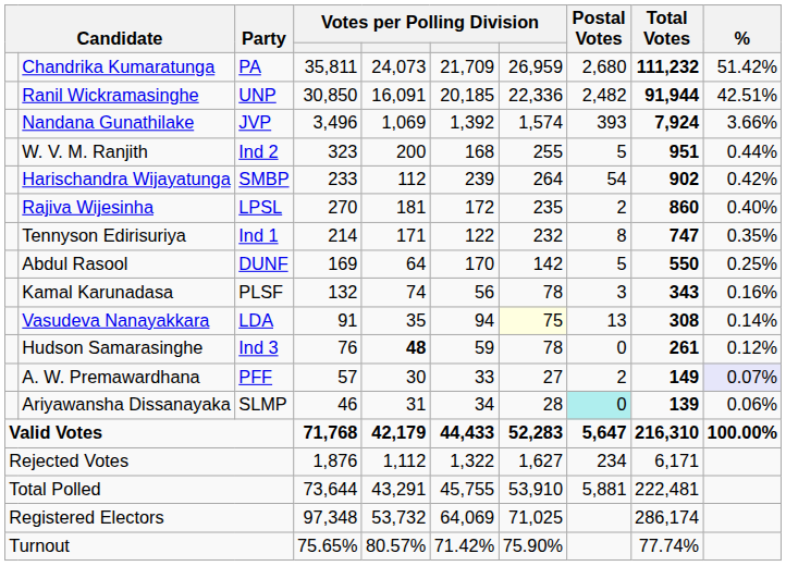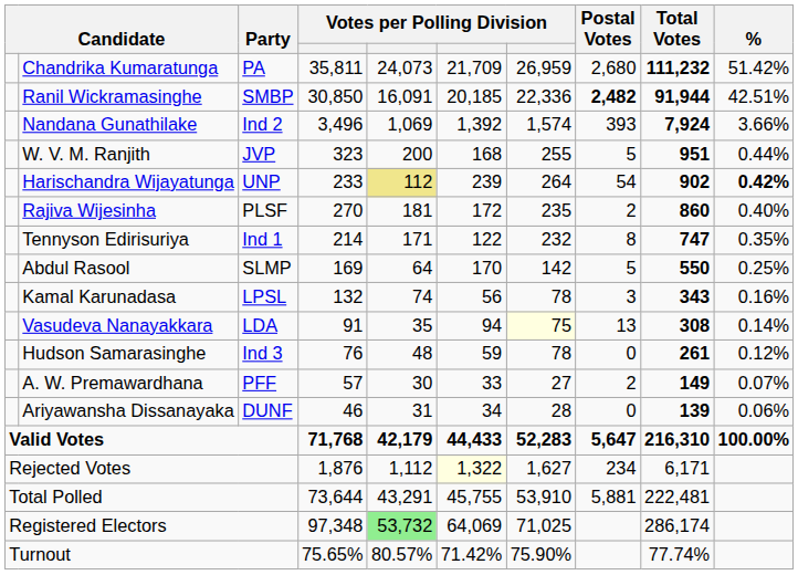Ranil Wickramasinghe | Party: UNP -> SMBP
Ranil Wickramasinghe | Postal Votes: normal -> bold
Nandana Gunathilake | Party: JVP -> Ind 2
W. V. M. Ranjith | Party: Ind 2 -> JVP
Harischandra Wijayatunga | Party: SMBP -> UNP
Harischandra Wijayatunga | column 5: no background -> khaki background
Harischandra Wijayatunga | %: normal -> bold
Rajiva Wijesinha | Party: LPSL -> PLSF
Abdul Rasool | Party: DUNF -> SLMP
Kamal Karunadasa | Party: PLSF -> LPSL
Hudson Samarasinghe | column 5: bold -> normal
A. W. Premawardhana | %: lavender background -> no background
Ariyawansha Dissanayaka | Party: SLMP -> DUNF
Ariyawansha Dissanayaka | Postal Votes: paleturquoise background -> no background
Rejected Votes | column 6: no background -> lightyellow background
Registered Electors | column 5: no background -> lightgreen background
